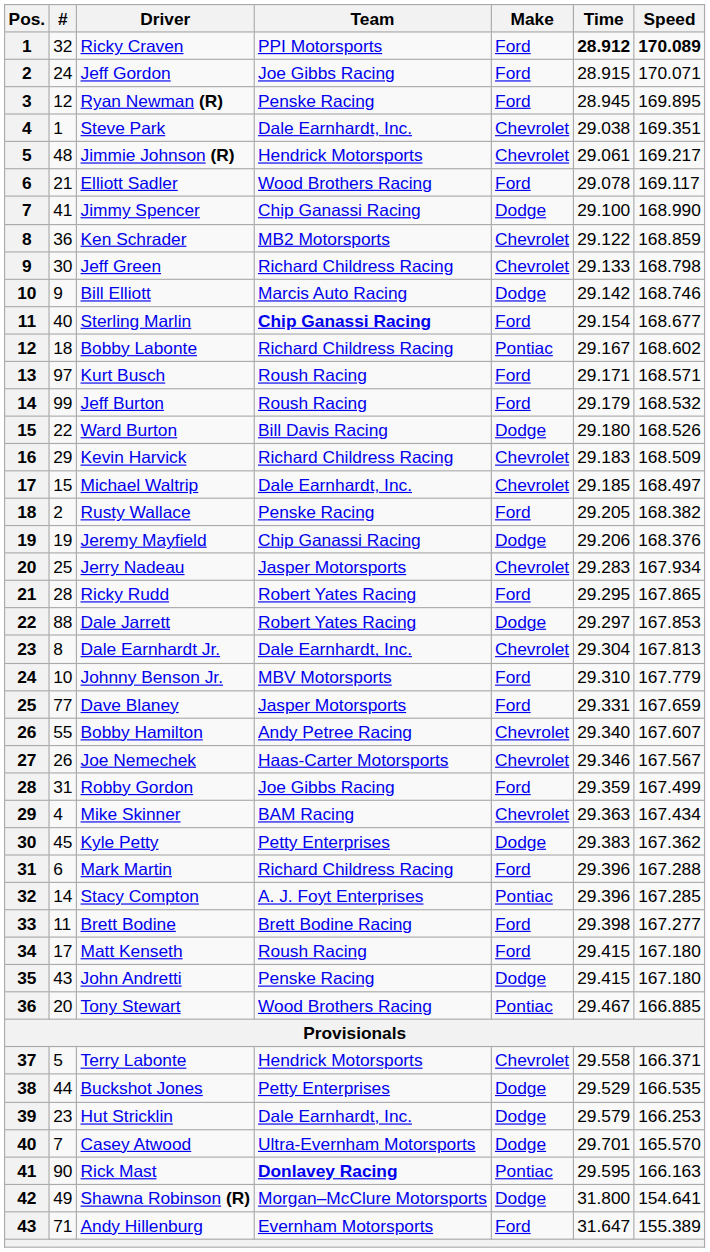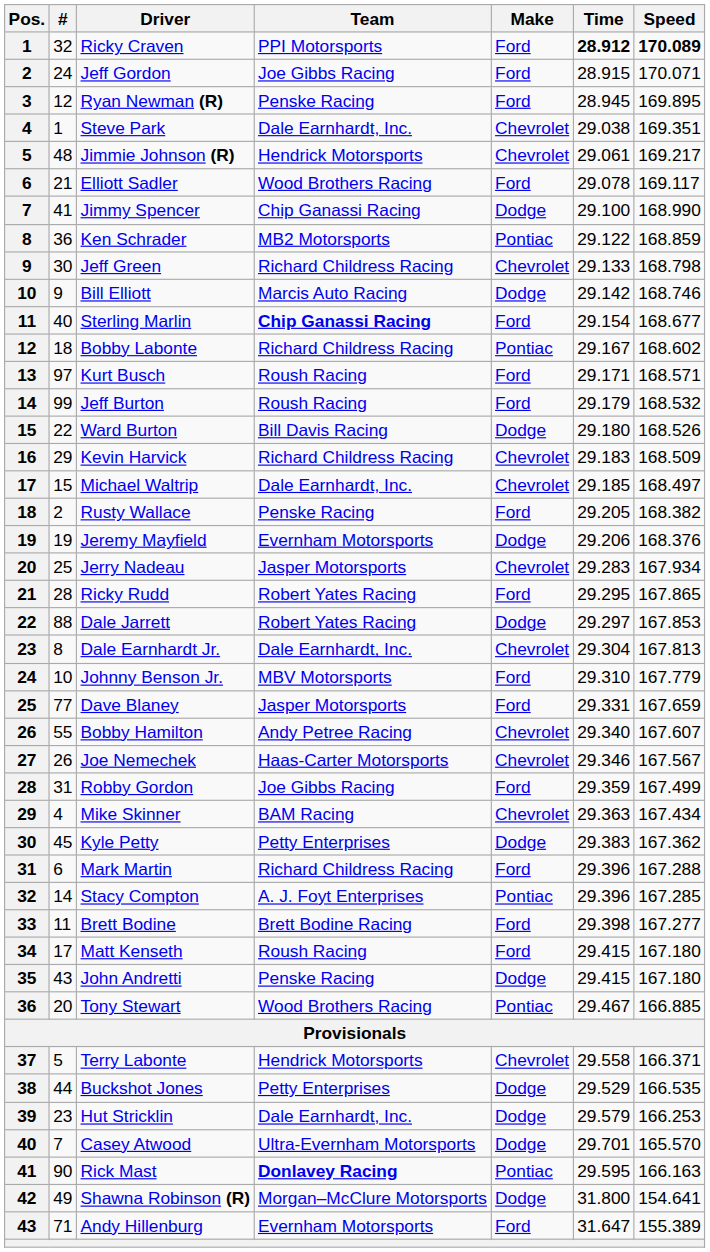Ken Schrader | Make: Chevrolet -> Pontiac
Jeremy Mayfield | Team: Chip Ganassi Racing -> Evernham Motorsports
